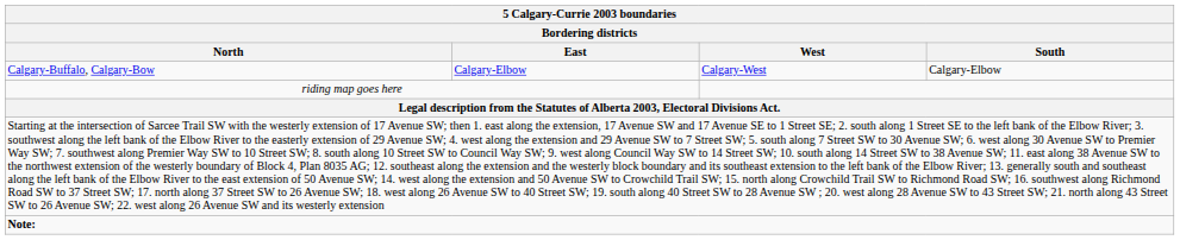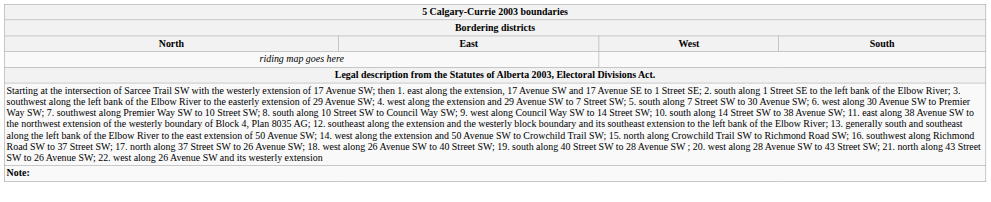- row: Calgary-Buffalo, Calgary-Bow | Calgary-Elbow | Calgary-West | Calgary-Elbow
